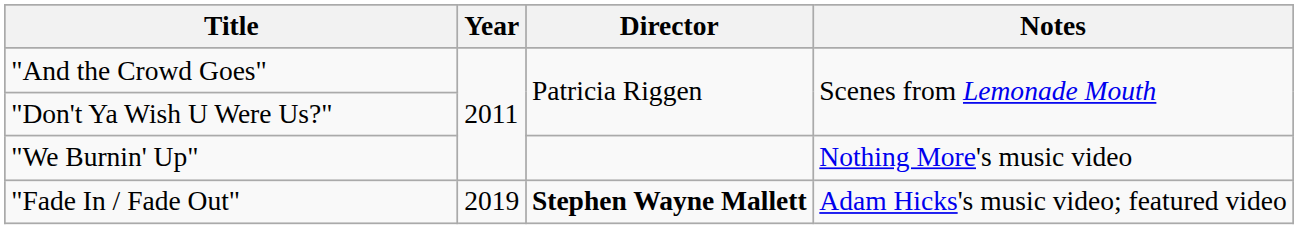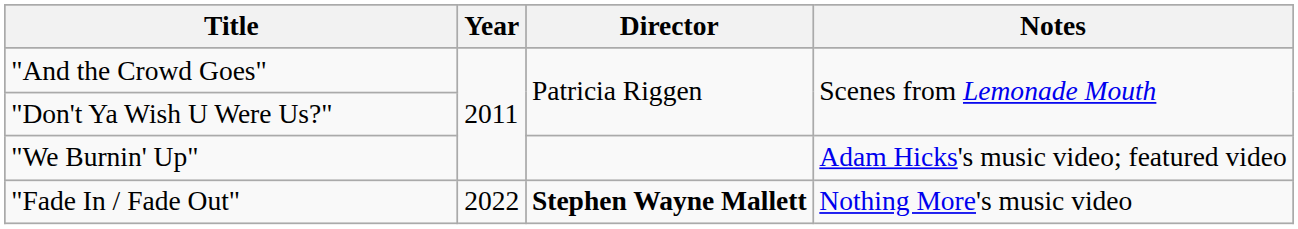"We Burnin' Up" | Notes: Nothing More's music video -> Adam Hicks's music video; featured video
"Fade In / Fade Out" | Year: 2019 -> 2022
"Fade In / Fade Out" | Notes: Adam Hicks's music video; featured video -> Nothing More's music video
